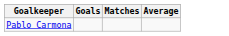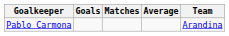+ column: Team | Arandina
